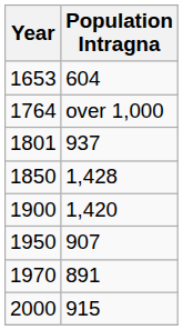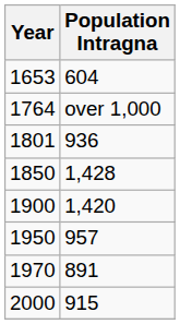1801 | Population Intragna: 937 -> 936
1950 | Population Intragna: 907 -> 957
